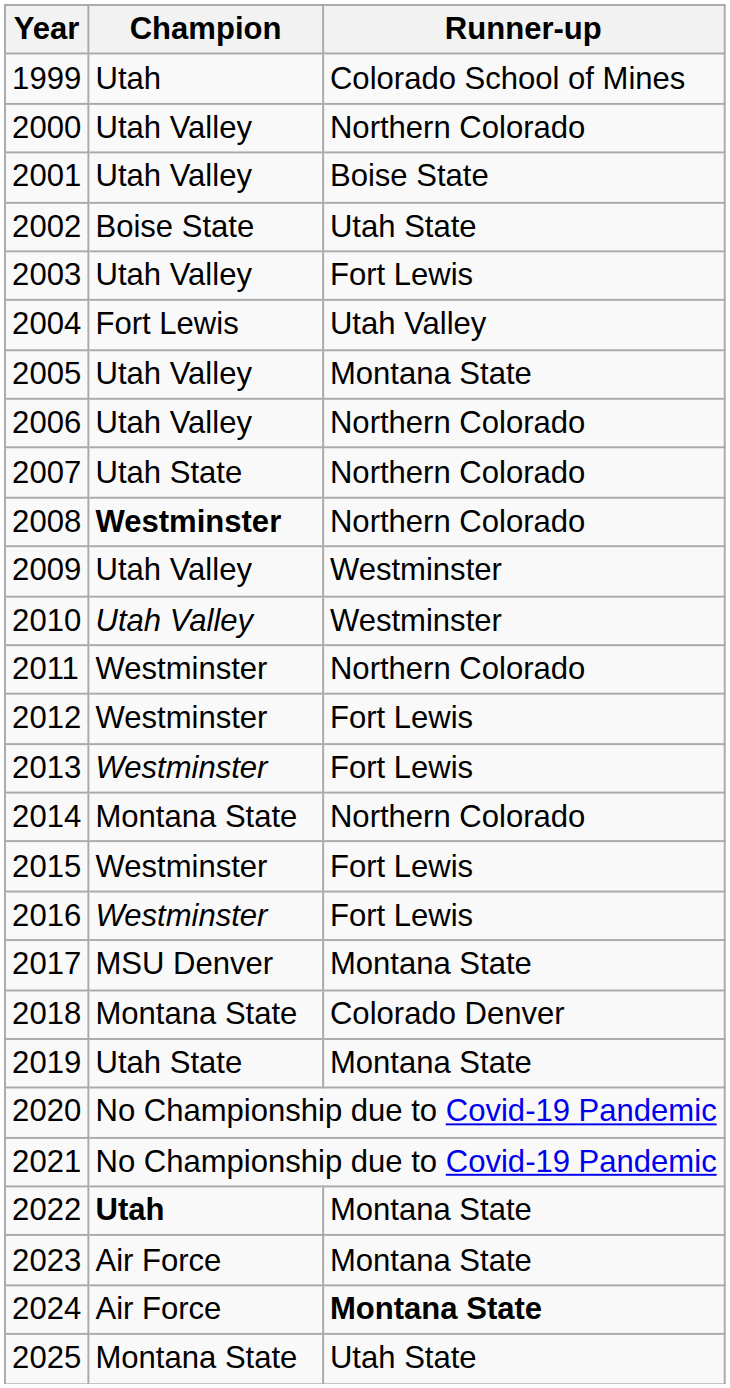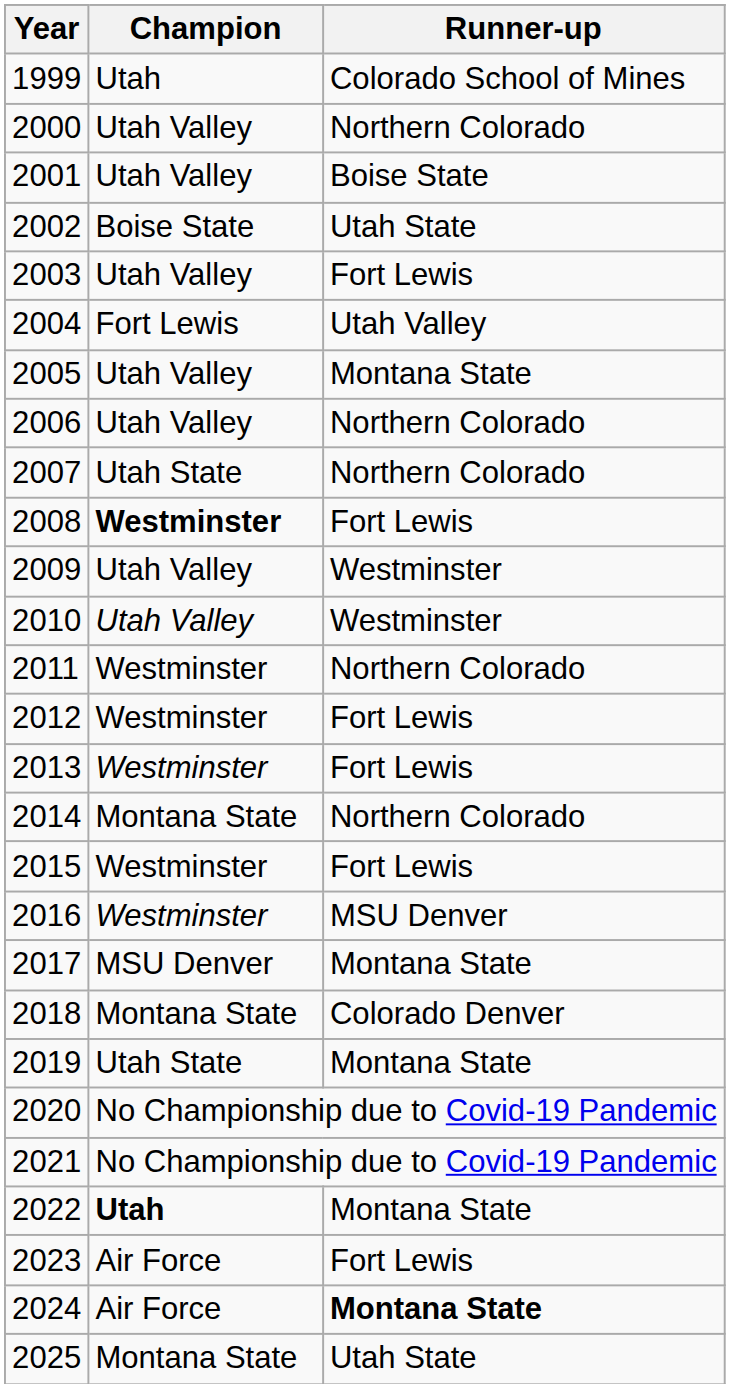2008 | Runner-up: Northern Colorado -> Fort Lewis
2016 | Runner-up: Fort Lewis -> MSU Denver
2023 | Runner-up: Montana State -> Fort Lewis
